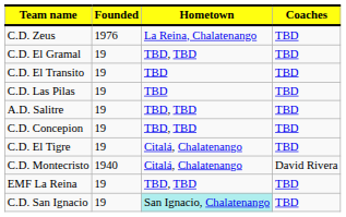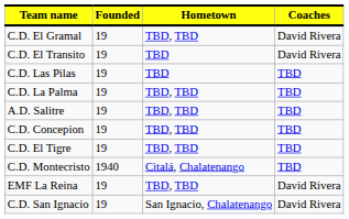- row: C.D. Zeus | 1976 | La Reina, Chalatenango | TBD
C.D. El Gramal | Coaches: TBD -> David Rivera
C.D. El Transito | Coaches: TBD -> David Rivera
+ row: C.D. La Palma | 19 | TBD, TBD | TBD
C.D. El Tigre | Hometown: Citalá, Chalatenango -> TBD, TBD
C.D. Montecristo | Coaches: David Rivera -> TBD
EMF La Reina | Coaches: TBD -> David Rivera
C.D. San Ignacio | Hometown: paleturquoise background -> no background
C.D. San Ignacio | Coaches: TBD -> David Rivera
